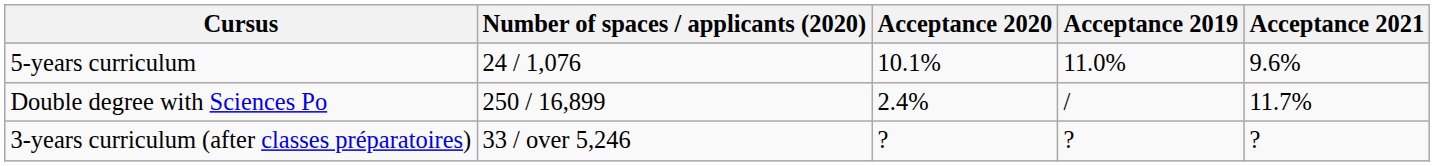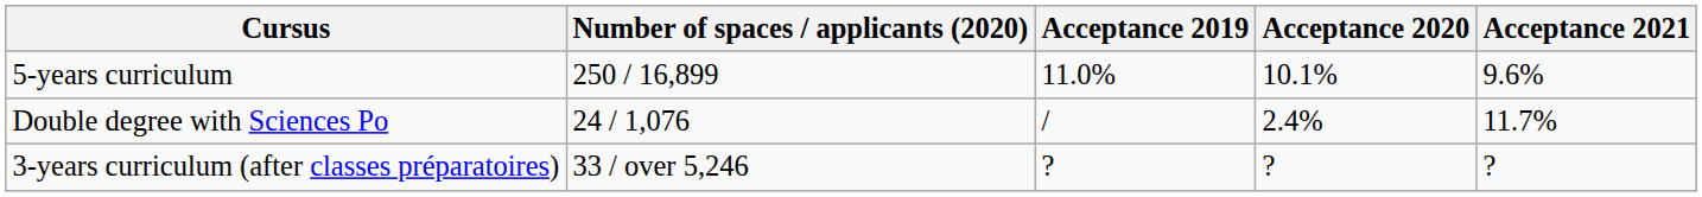columns swapped: Acceptance 2019 <-> Acceptance 2020
5-years curriculum | Number of spaces / applicants (2020): 24 / 1,076 -> 250 / 16,899
Double degree with Sciences Po | Number of spaces / applicants (2020): 250 / 16,899 -> 24 / 1,076
